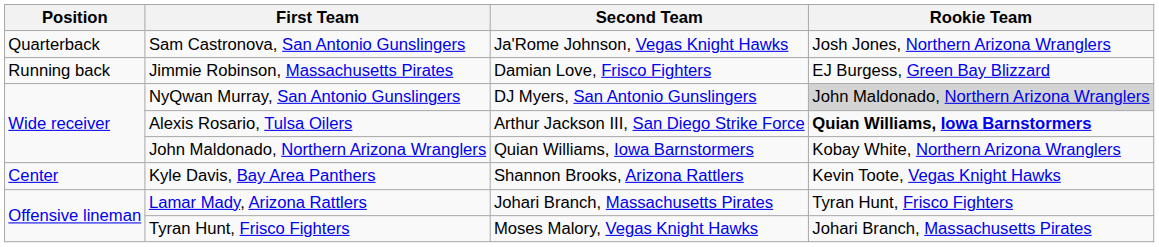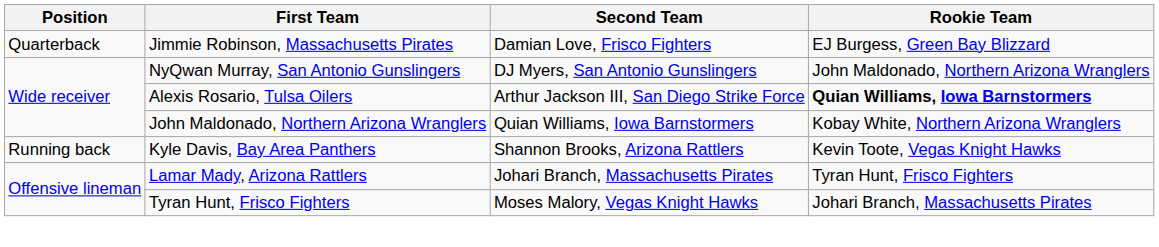- row: Quarterback | Sam Castronova, San Antonio Gunslingers | Ja'Rome Johnson, Vegas Knight Hawks | Josh Jones, Northern Arizona Wranglers
Jimmie Robinson, Massachusetts Pirates | Position: Running back -> Quarterback
NyQwan Murray, San Antonio Gunslingers | Rookie Team: lightgrey background -> no background
Kyle Davis, Bay Area Panthers | Position: Center -> Running back
